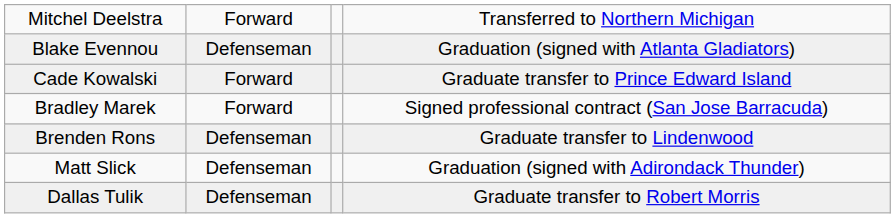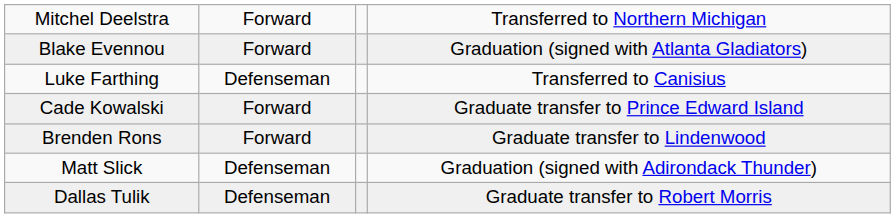Blake Evennou | column 2: Defenseman -> Forward
+ row: Luke Farthing | Defenseman | Transferred to Canisius
- row: Bradley Marek | Forward | Signed professional contract (San Jose Barracuda)
Brenden Rons | column 2: Defenseman -> Forward
